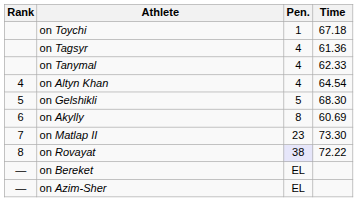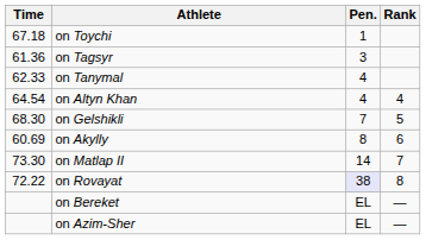columns swapped: Rank <-> Time
on Tagsyr | Pen.: 4 -> 3
on Gelshikli | Pen.: 5 -> 7
on Matlap II | Pen.: 23 -> 14
